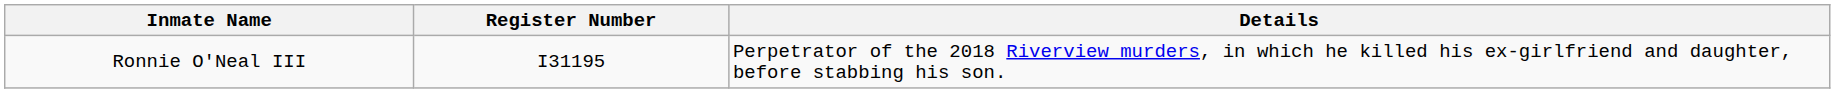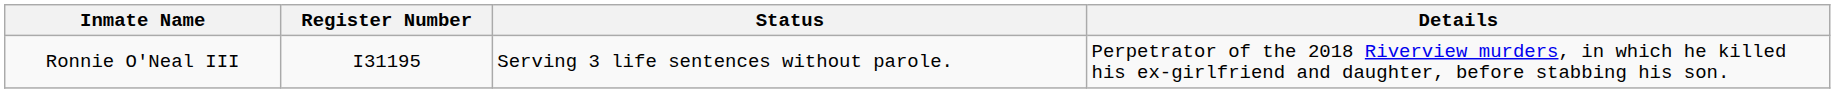+ column: Status | Serving 3 life sentences without parole.
